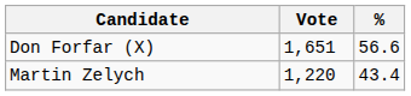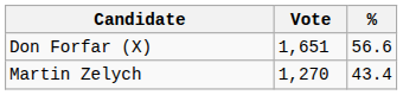Martin Zelych | Vote: 1,220 -> 1,270
